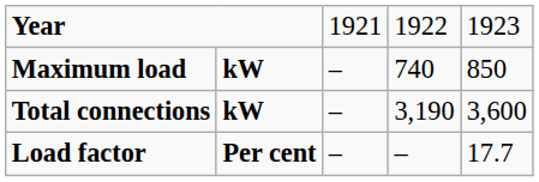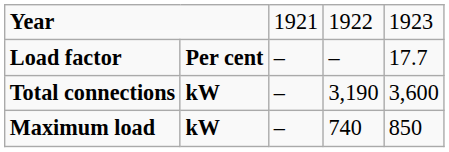rows swapped: Maximum load <-> Load factor
